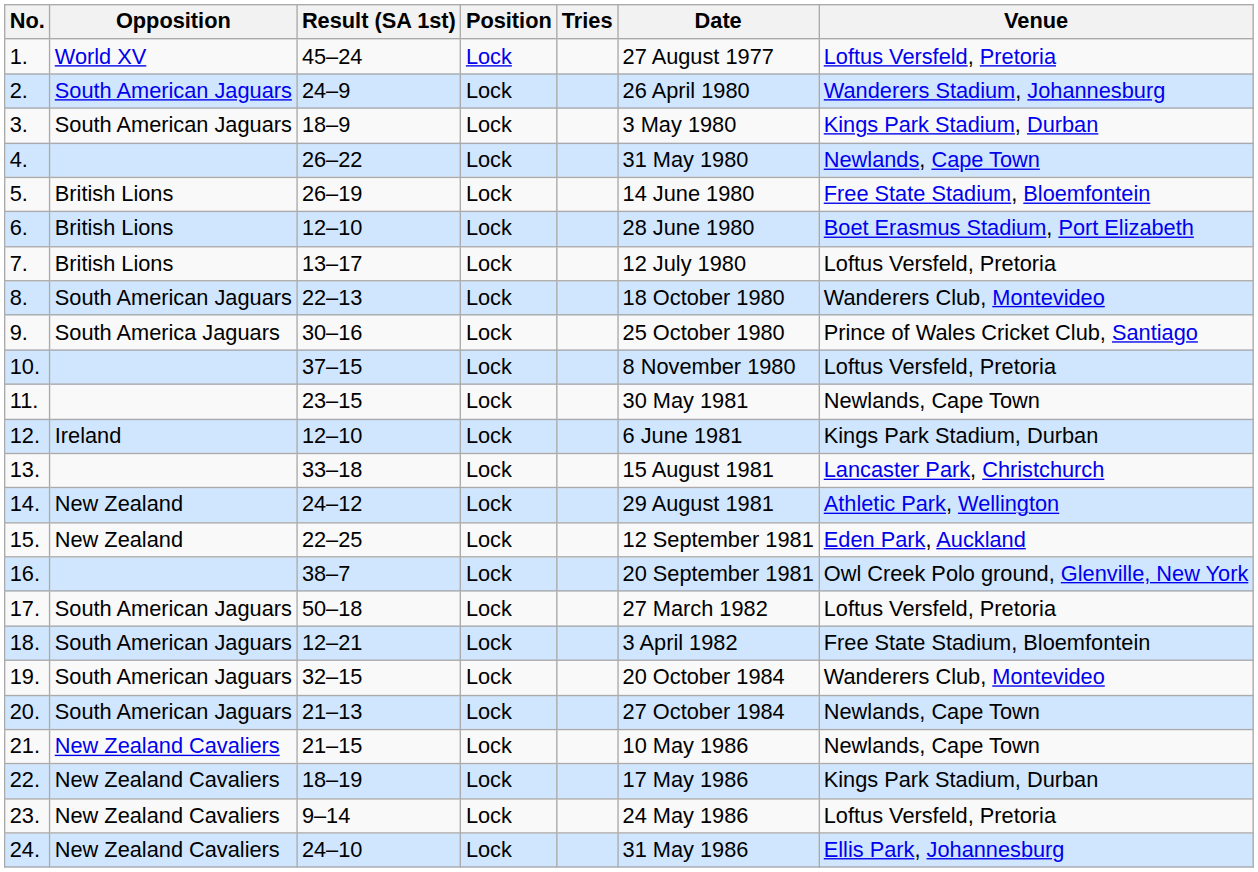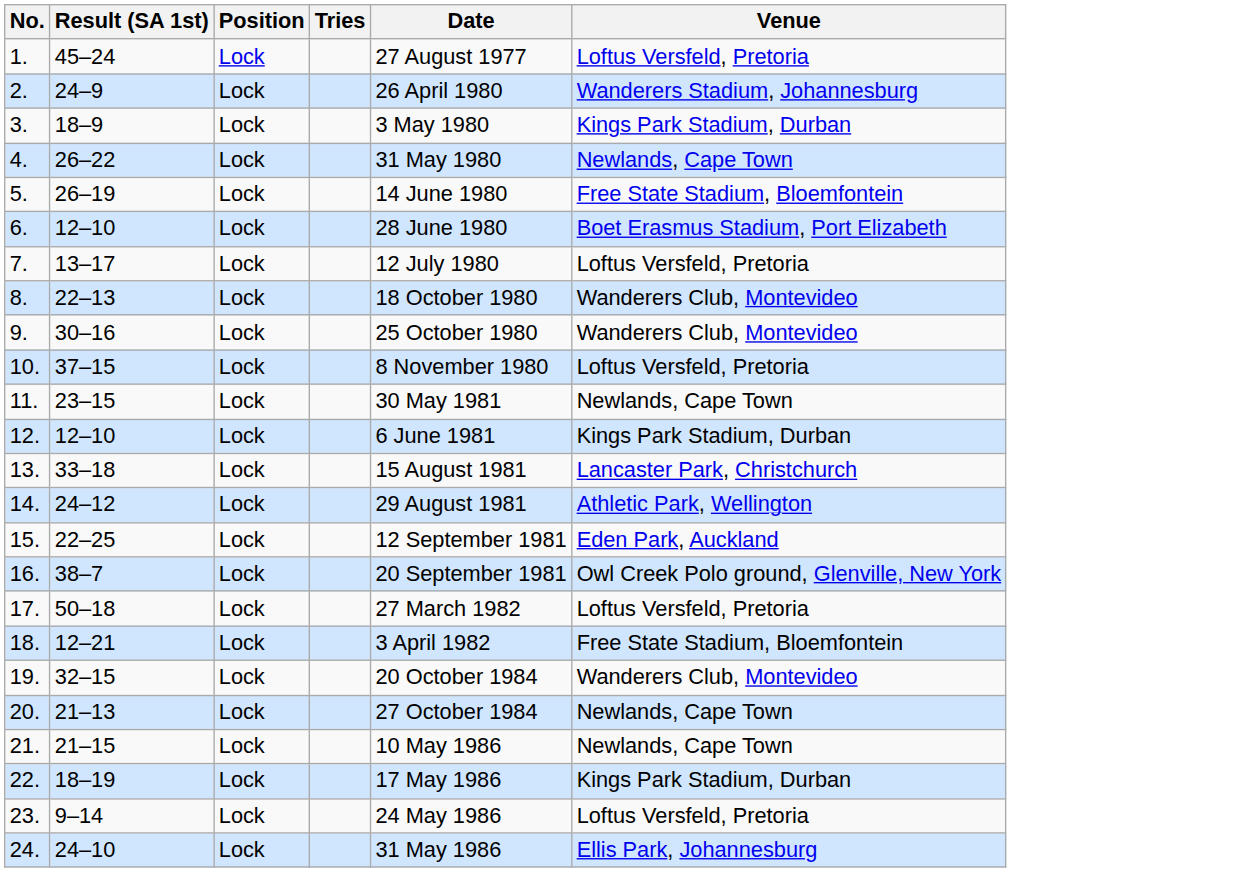- column: Opposition | World XV | South American Jaguars | South American Jaguars | British Lions | British Lions | British Lions | South American Jaguars | South America Jaguars | Ireland | New Zealand | New Zealand | South American Jaguars | South American Jaguars | South American Jaguars | South American Jaguars | New Zealand Cavaliers | New Zealand Cavaliers | New Zealand Cavaliers | New Zealand Cavaliers
9. | Venue: Prince of Wales Cricket Club, Santiago -> Wanderers Club, Montevideo
